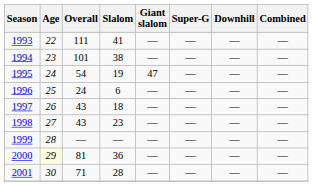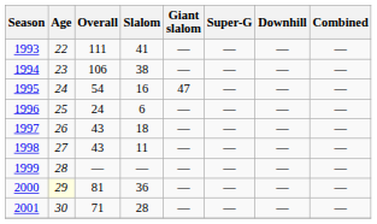1994 | Overall: 101 -> 106
1995 | Slalom: 19 -> 16
1998 | Slalom: 23 -> 11
